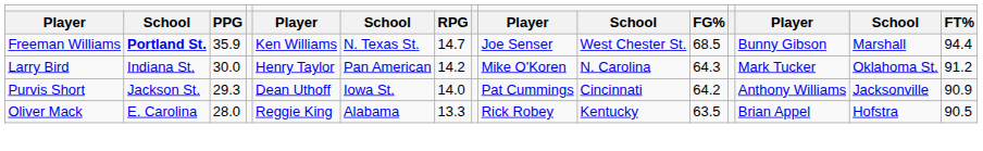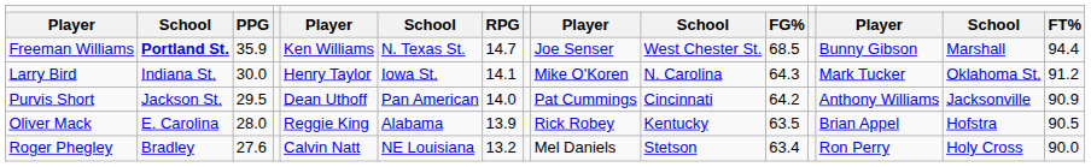Larry Bird | column 6: Pan American -> Iowa St.
Larry Bird | column 7: 14.2 -> 14.1
Purvis Short | column 3: 29.3 -> 29.5
Purvis Short | column 6: Iowa St. -> Pan American
Oliver Mack | column 7: 13.3 -> 13.9
+ row: Roger Phegley | Bradley | 27.6 | Calvin Natt | NE Louisiana | 13.2 | Mel Daniels | Stetson | 63.4 | Ron Perry | Holy Cross | 90.0
